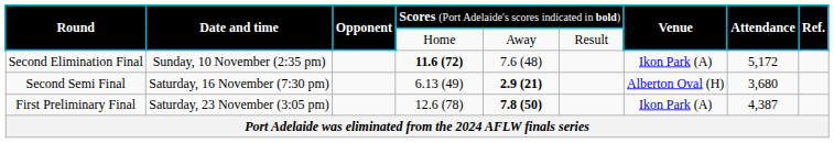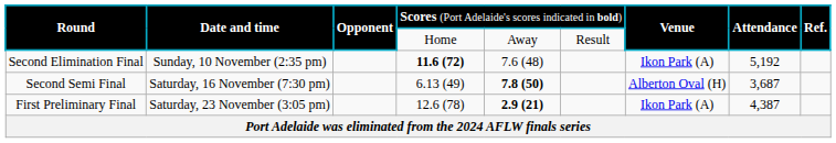Second Elimination Final | column 8: 5,172 -> 5,192
Second Semi Final | column 5: 2.9 (21) -> 7.8 (50)
Second Semi Final | column 8: 3,680 -> 3,687
First Preliminary Final | column 5: 7.8 (50) -> 2.9 (21)
